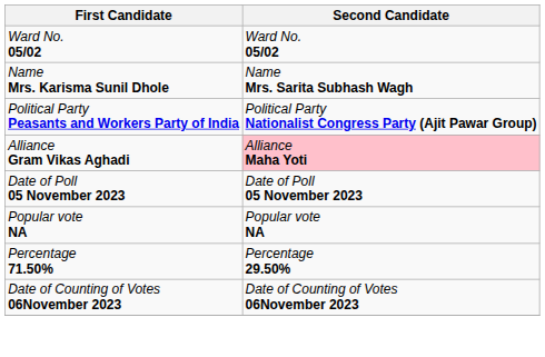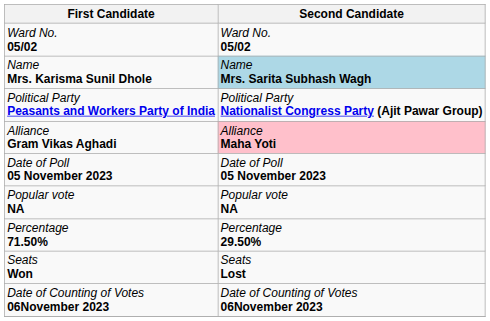Name Mrs. Karisma Sunil Dhole | Second Candidate: no background -> lightblue background
+ row: Seats Won | Seats Lost
